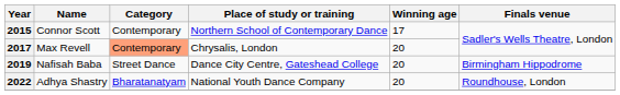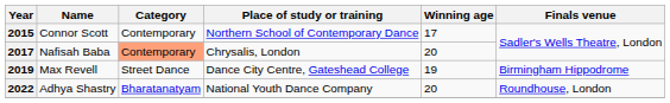2017 | Name: Max Revell -> Nafisah Baba
2019 | Name: Nafisah Baba -> Max Revell
2019 | Winning age: 20 -> 19
